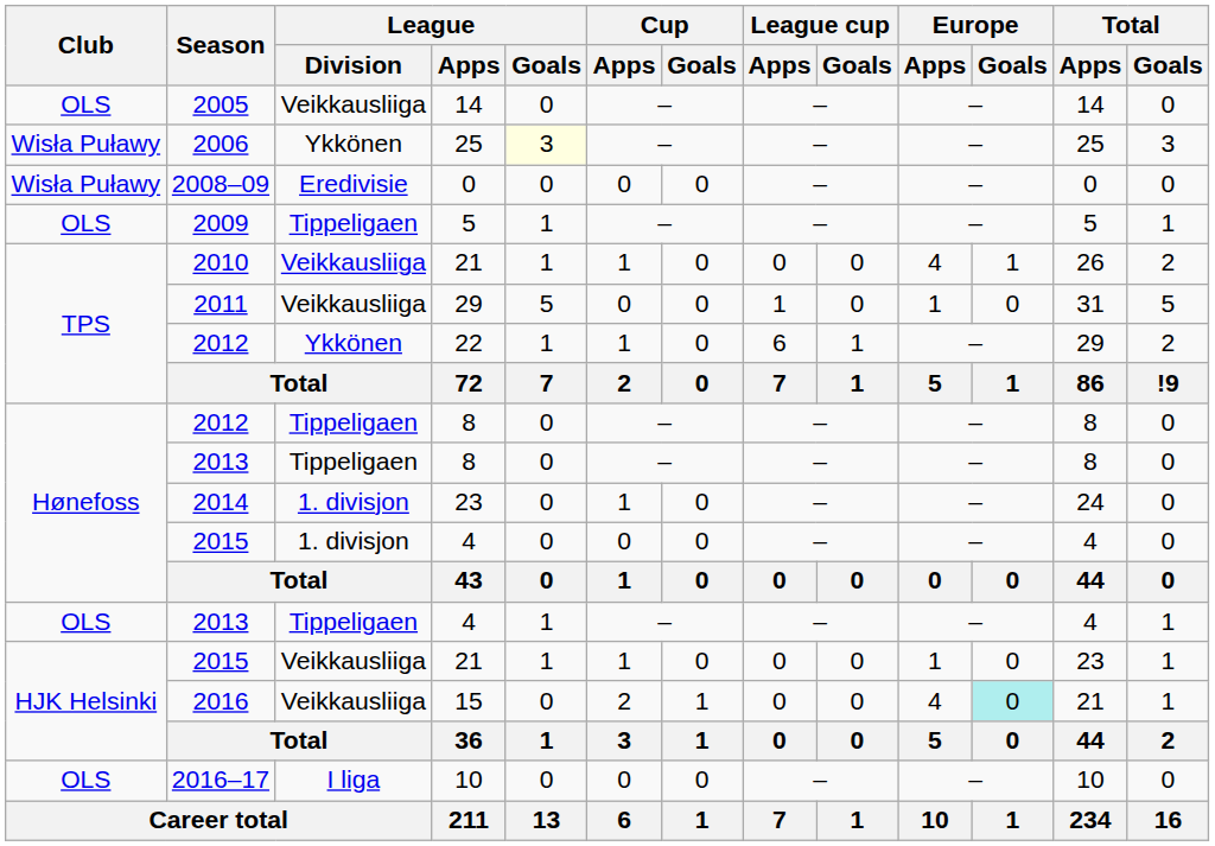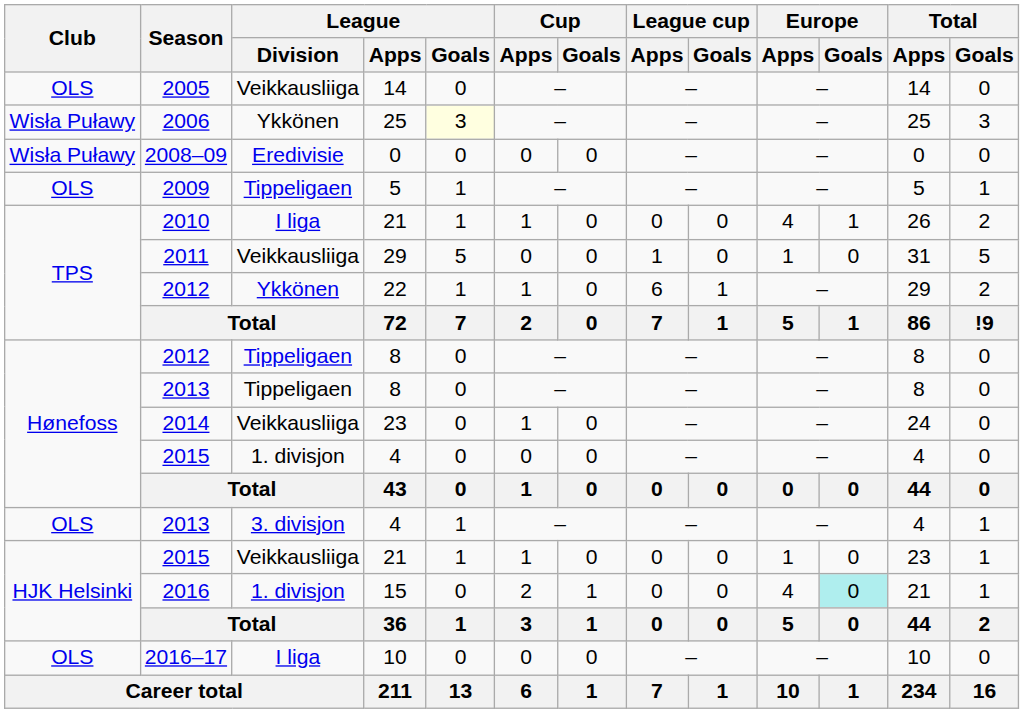2010 | League / Division: Veikkausliiga -> I liga
2014 | League / Division: 1. divisjon -> Veikkausliiga
2013 / 4 | League / Division: Tippeligaen -> 3. divisjon
2016 | League / Division: Veikkausliiga -> 1. divisjon
